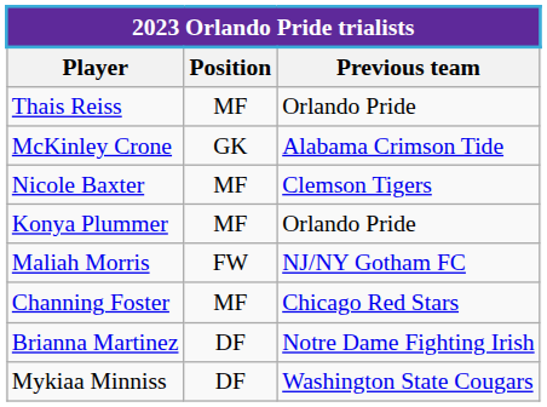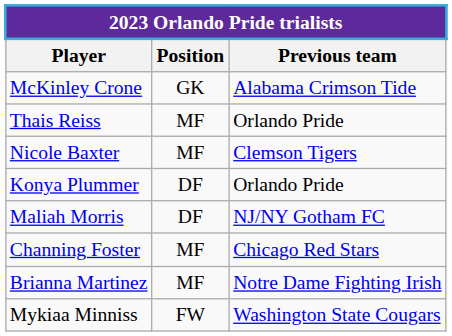rows swapped: Thais Reiss <-> McKinley Crone
Konya Plummer | Position: MF -> DF
Maliah Morris | Position: FW -> DF
Brianna Martinez | Position: DF -> MF
Mykiaa Minniss | Position: DF -> FW
